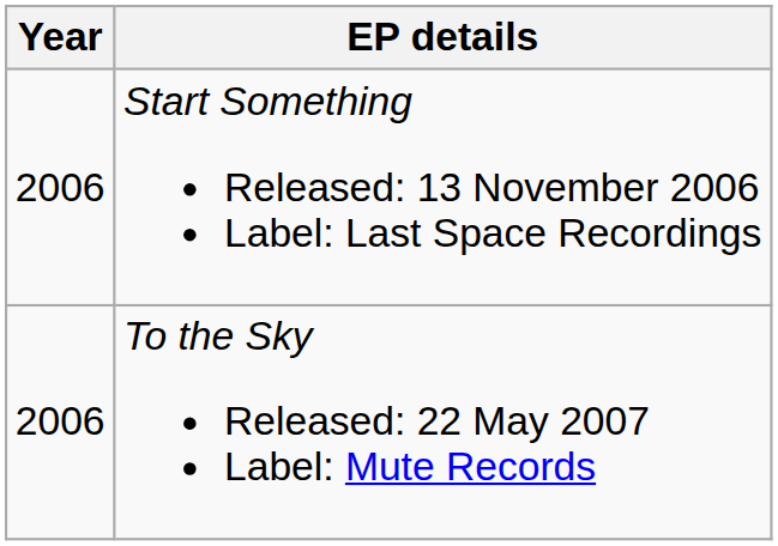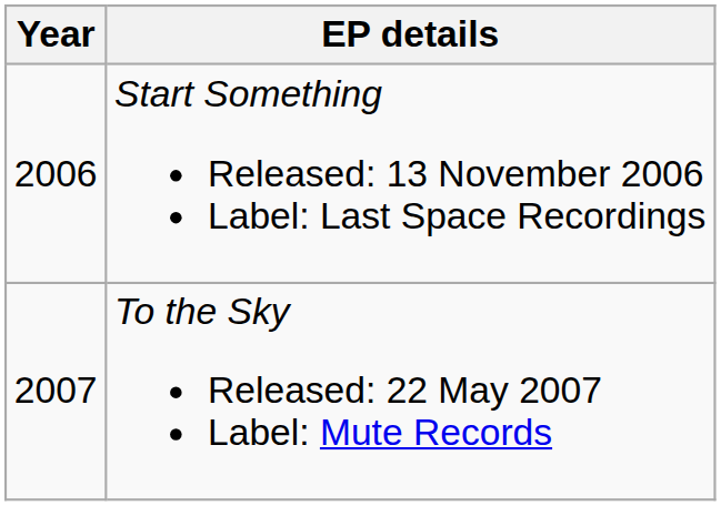To the Sky Released: 22 May 2007 Label: Mute Records | Year: 2006 -> 2007
